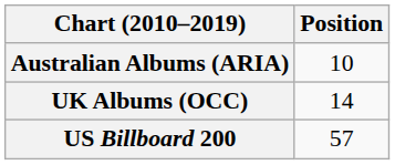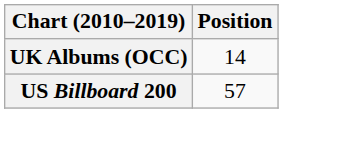- row: Australian Albums (ARIA) | 10
